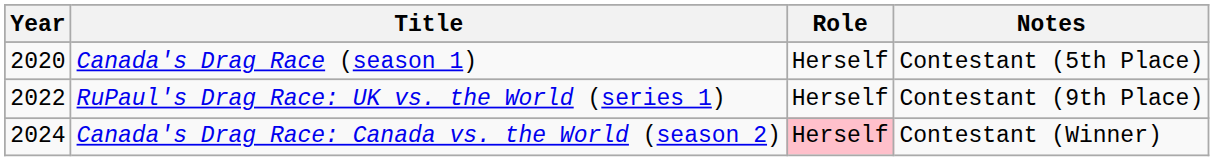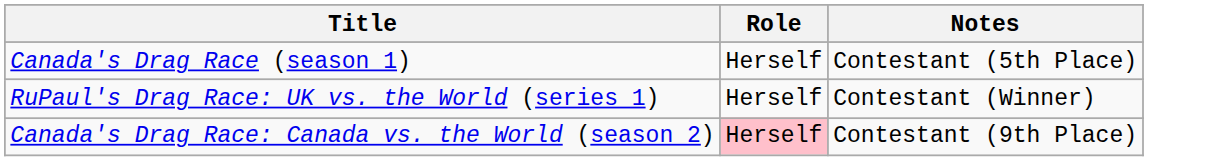- column: Year | 2020 | 2022 | 2024
RuPaul's Drag Race: UK vs. the World (series 1) | Notes: Contestant (9th Place) -> Contestant (Winner)
Canada's Drag Race: Canada vs. the World (season 2) | Notes: Contestant (Winner) -> Contestant (9th Place)
